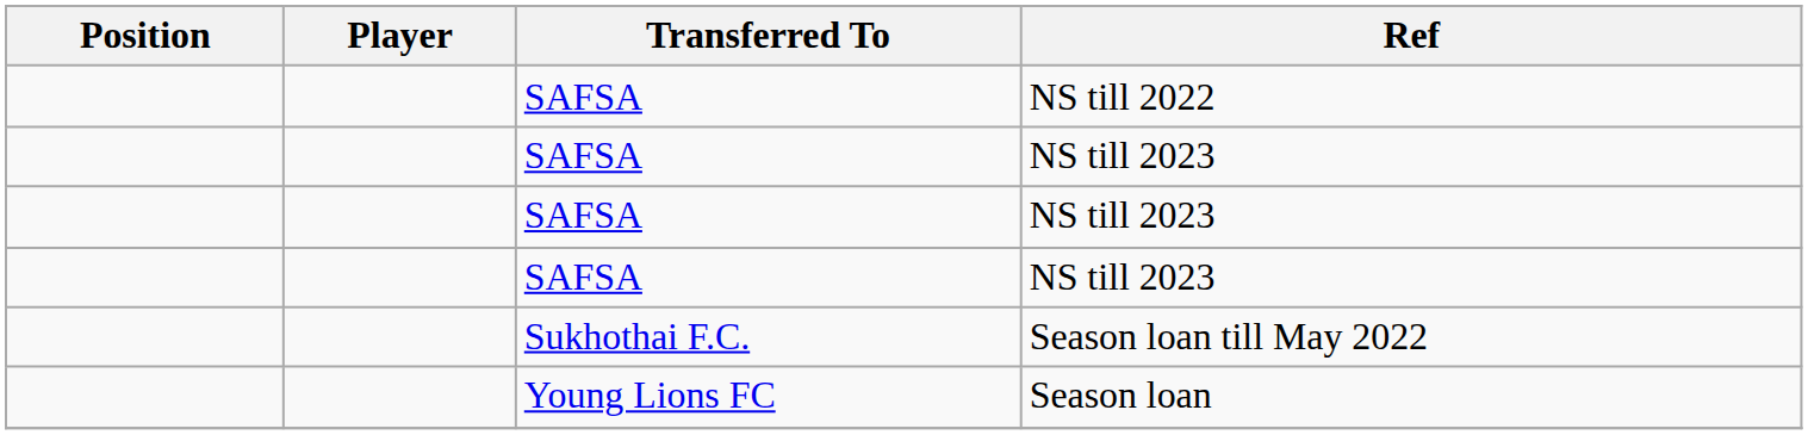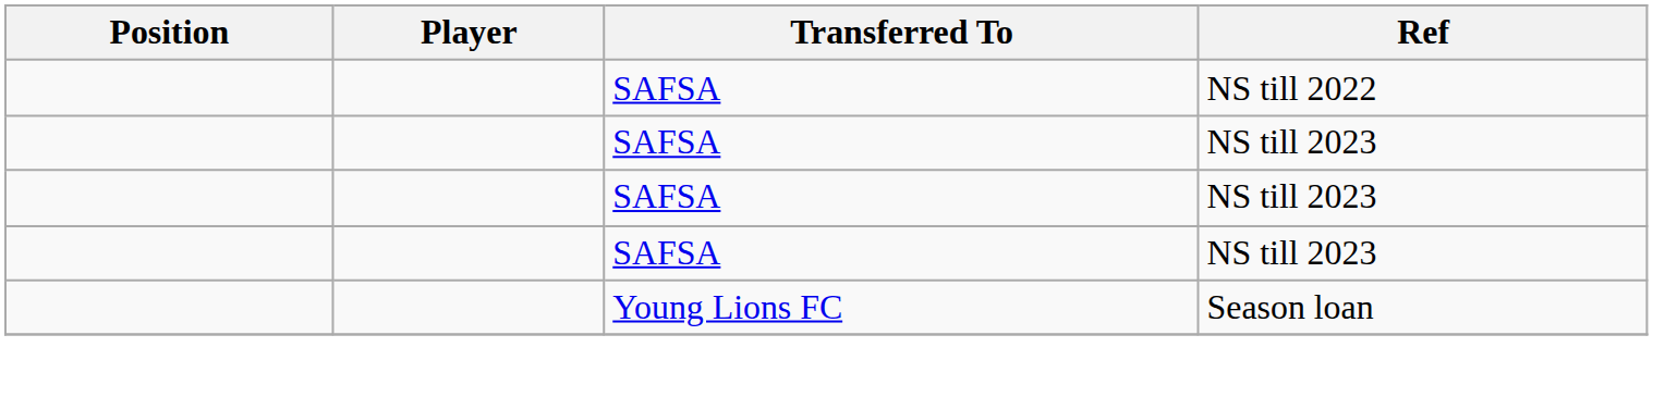- row: Sukhothai F.C. | Season loan till May 2022
